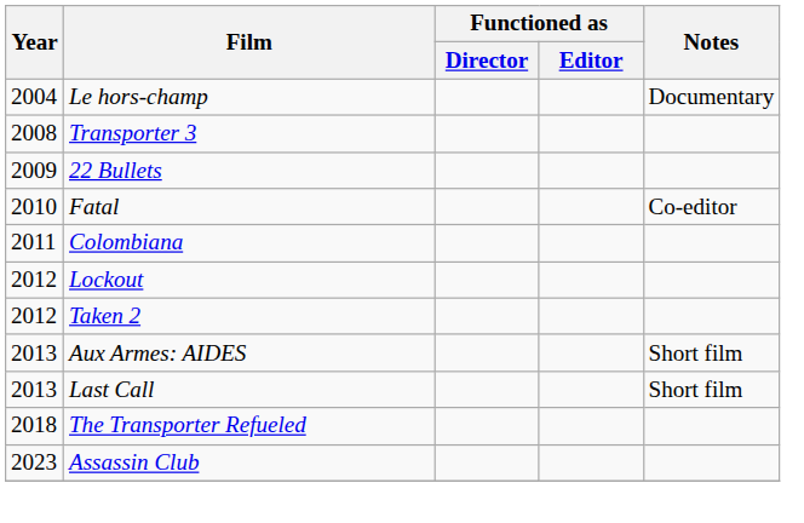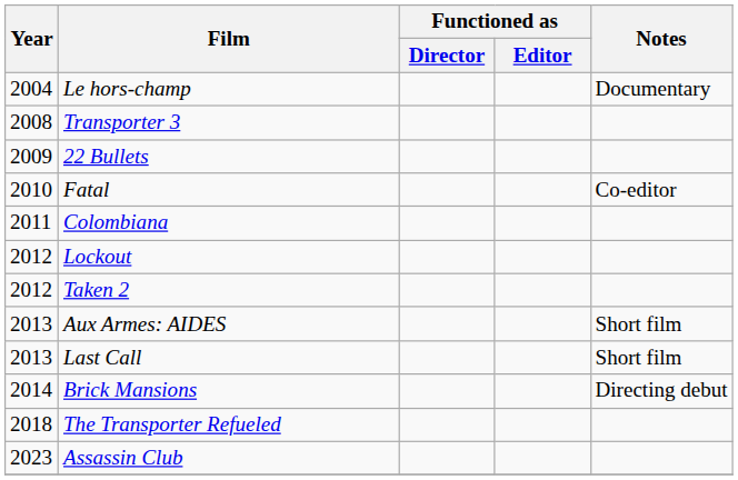+ row: 2014 | Brick Mansions | Directing debut
